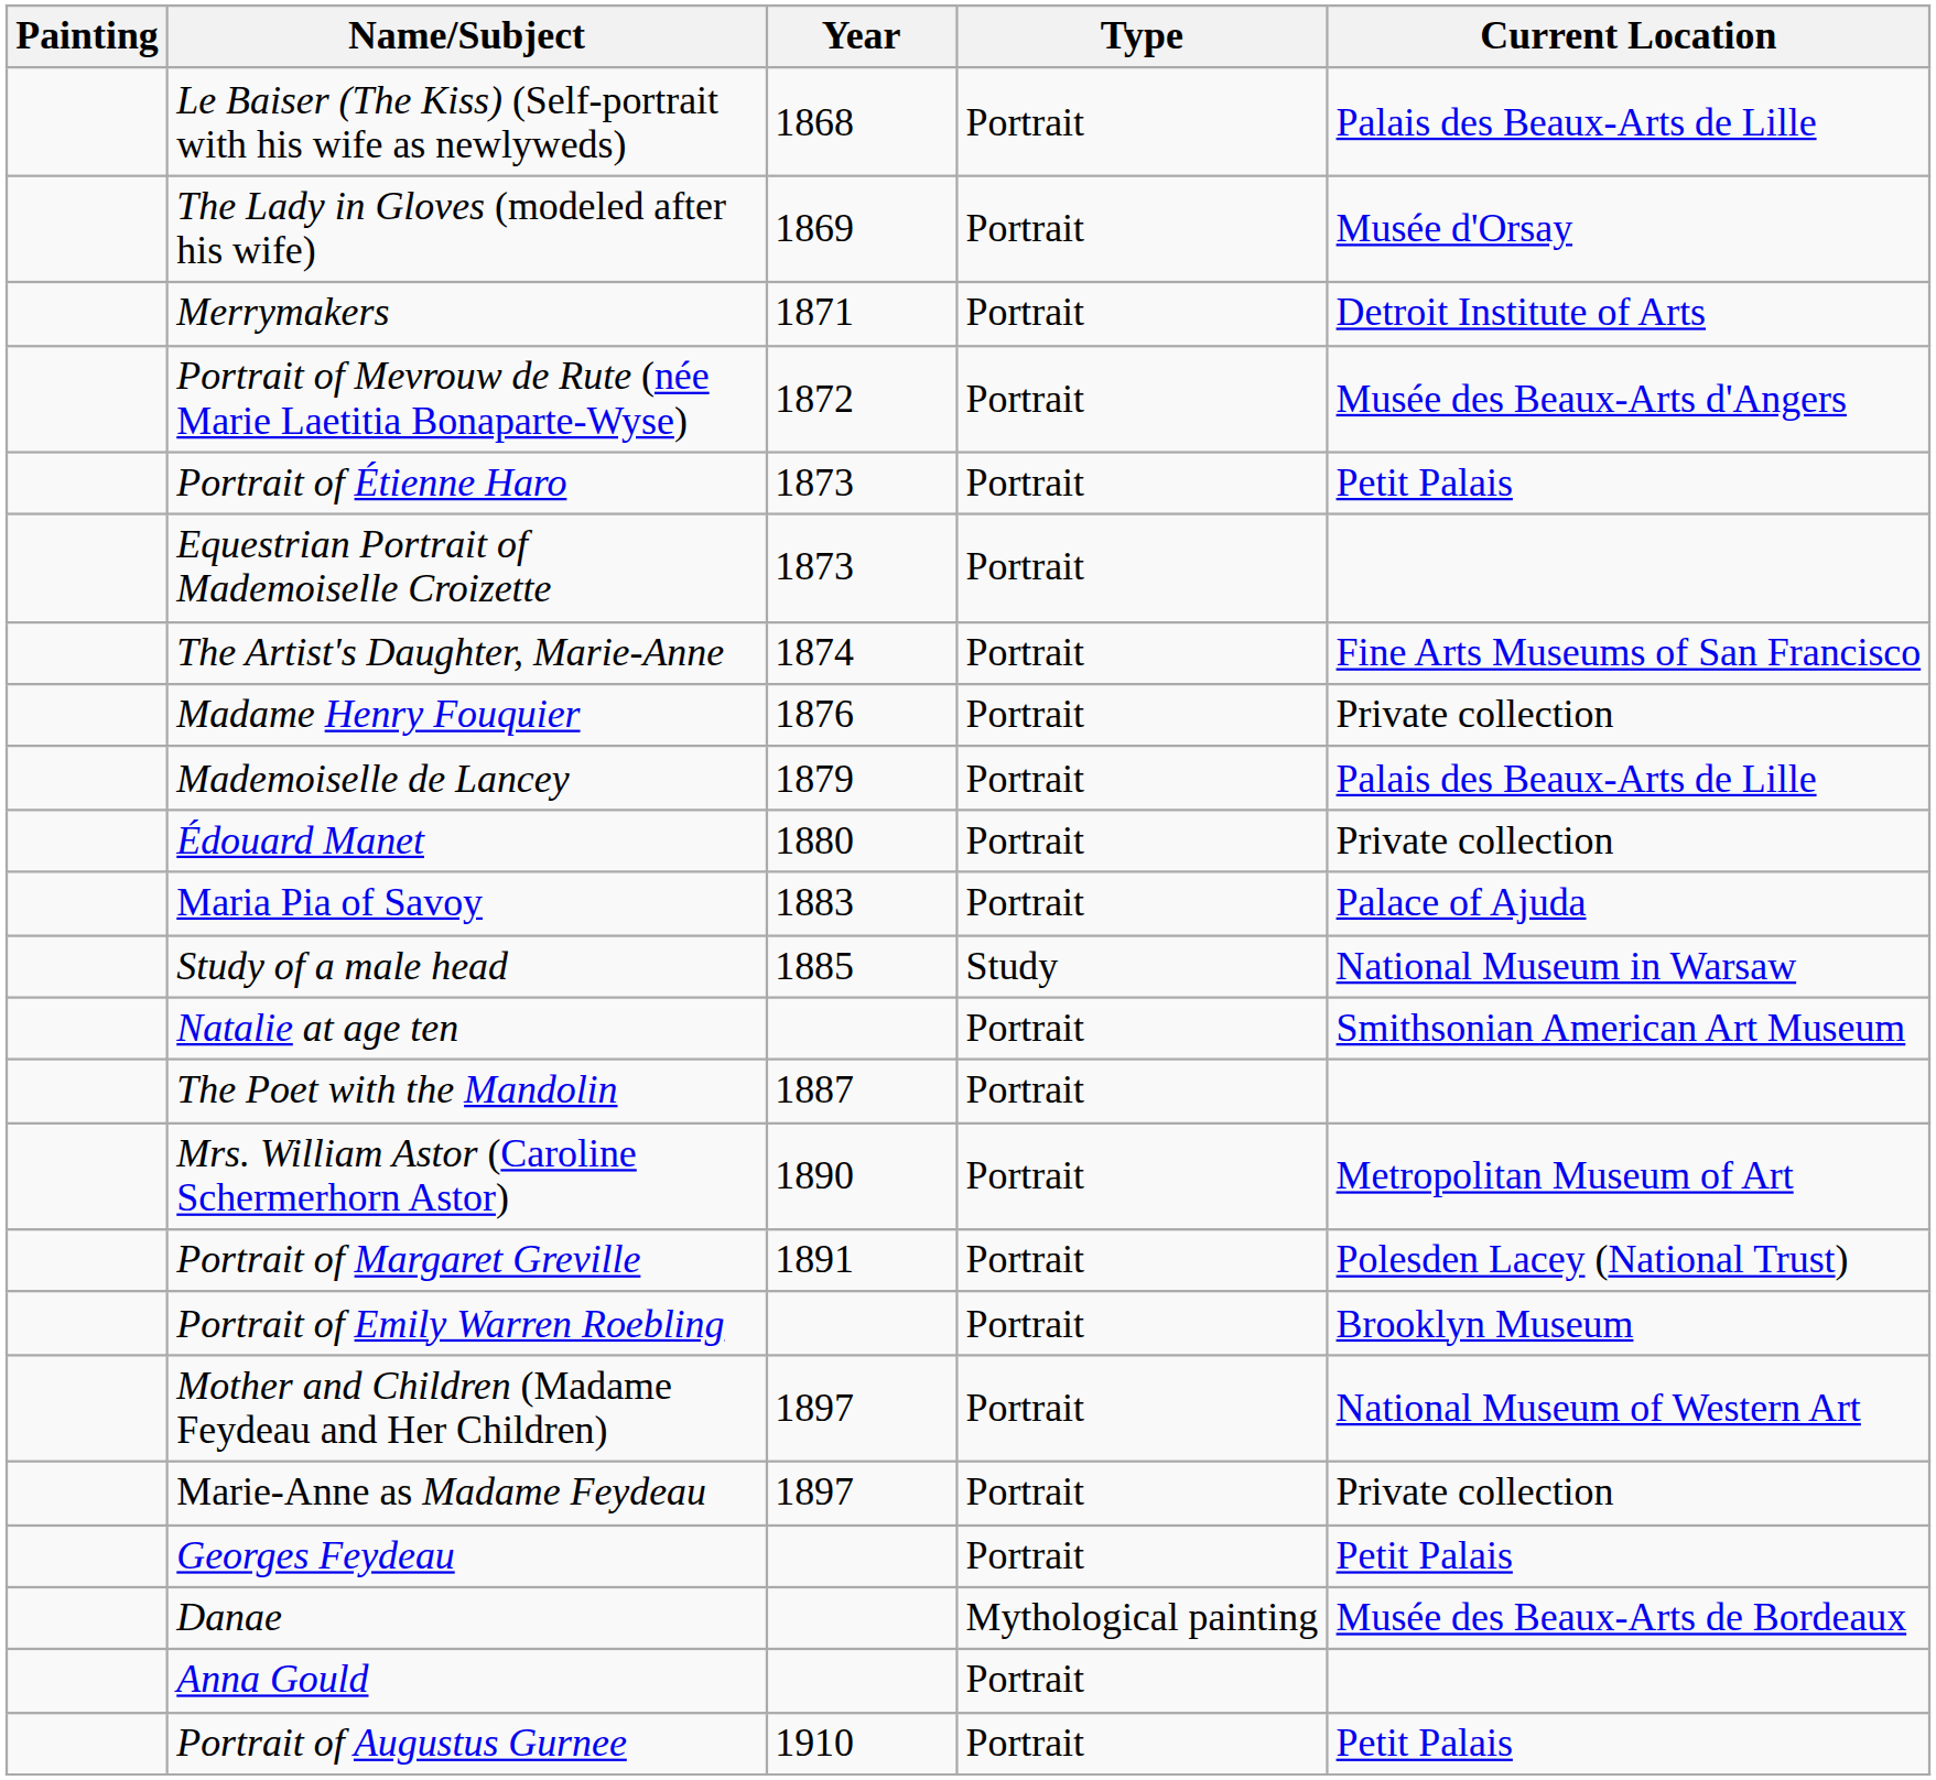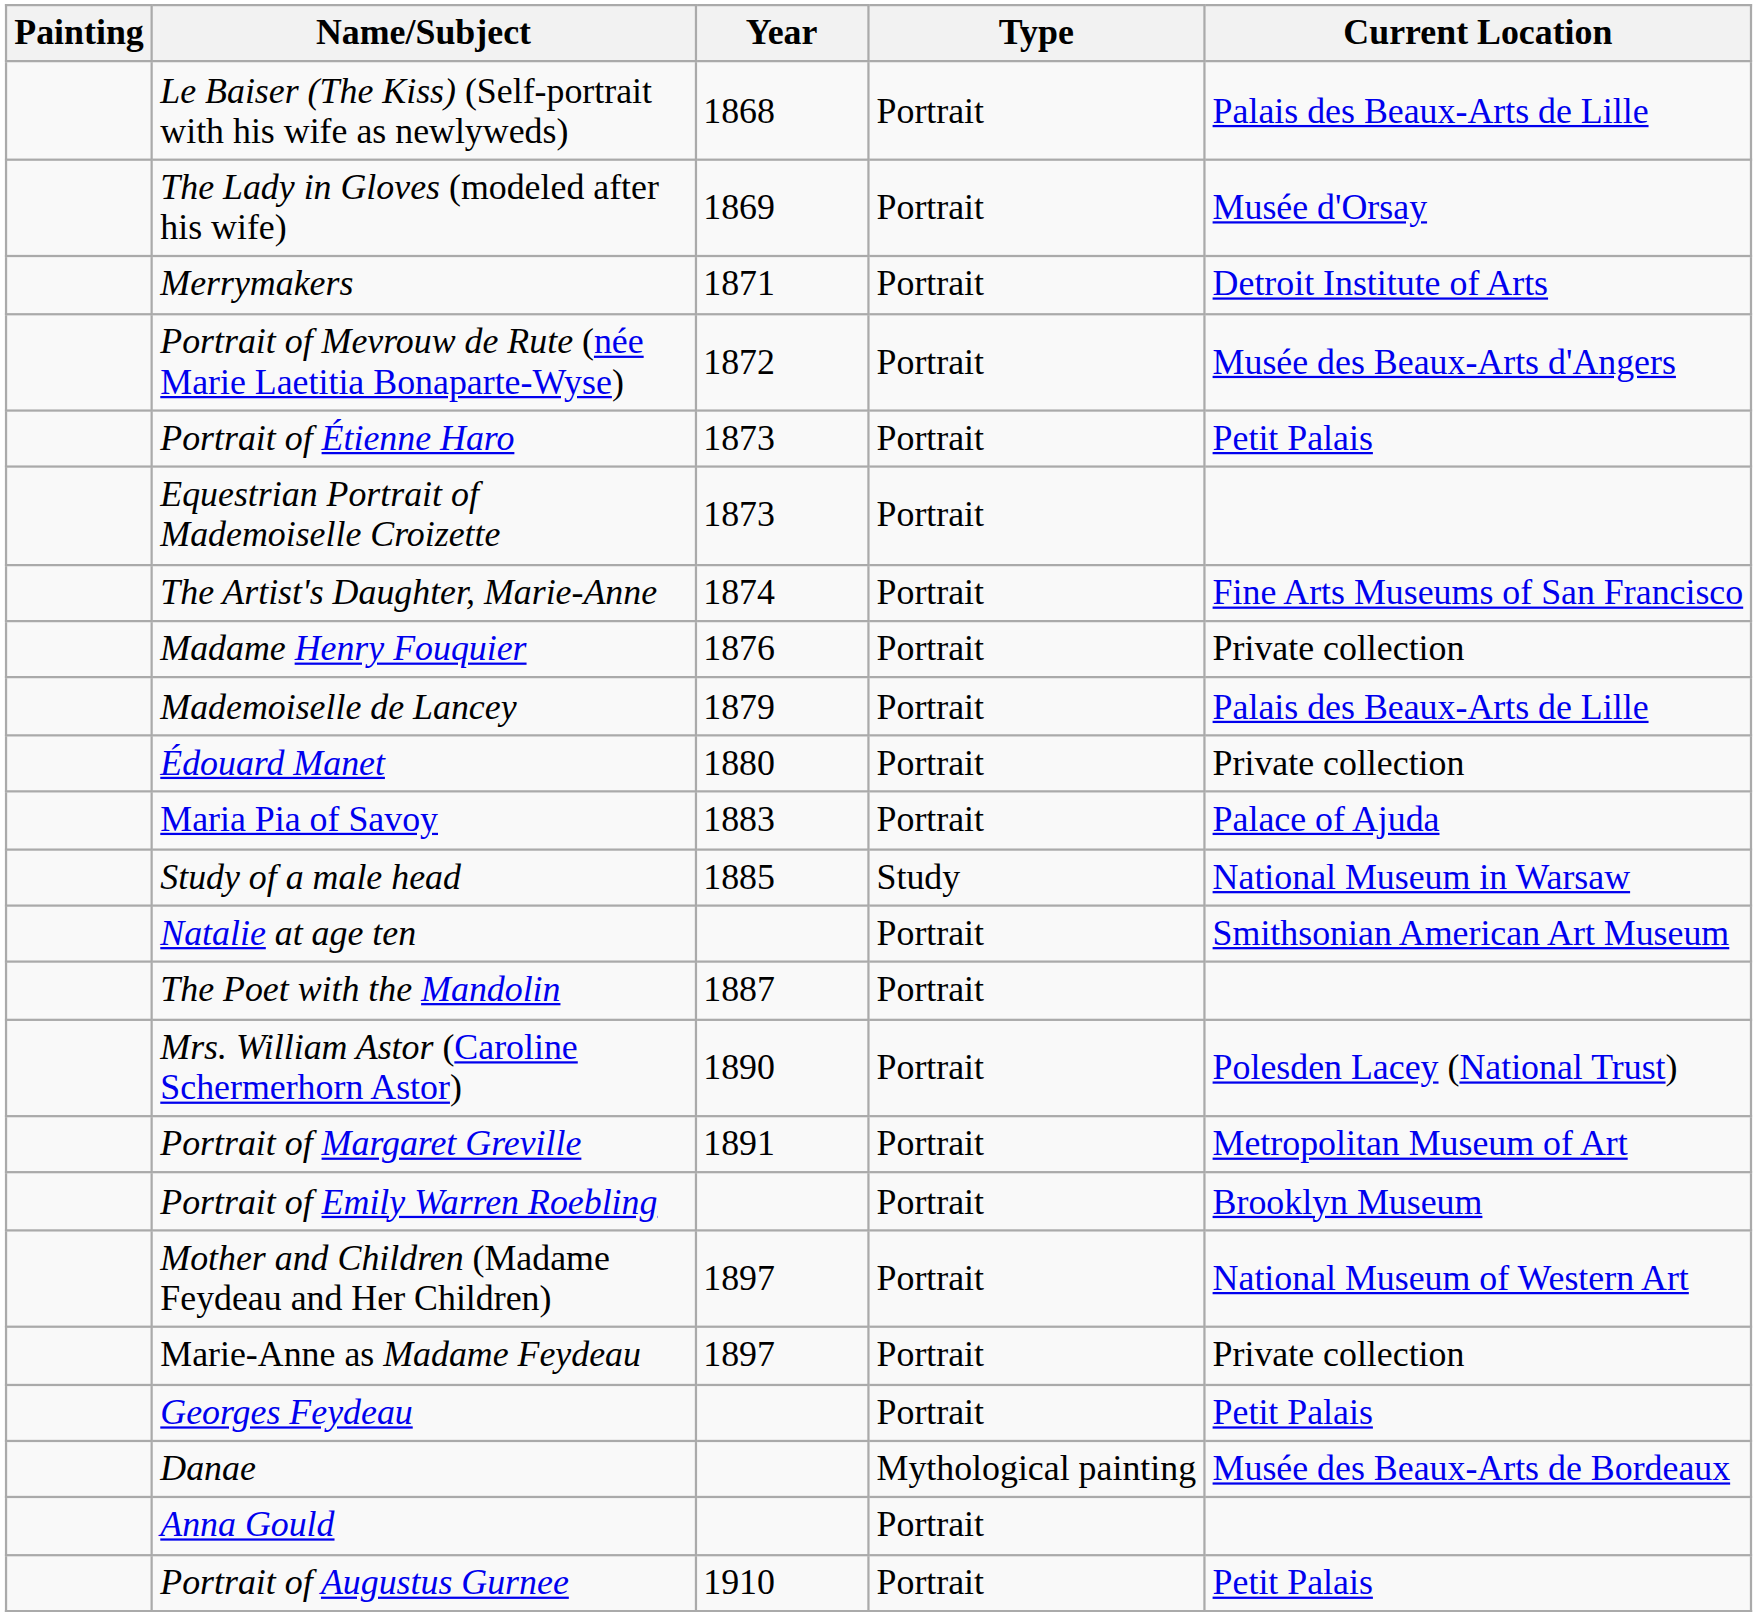Mrs. William Astor (Caroline Schermerhorn Astor) | Current Location: Metropolitan Museum of Art -> Polesden Lacey (National Trust)
Portrait of Margaret Greville | Current Location: Polesden Lacey (National Trust) -> Metropolitan Museum of Art
